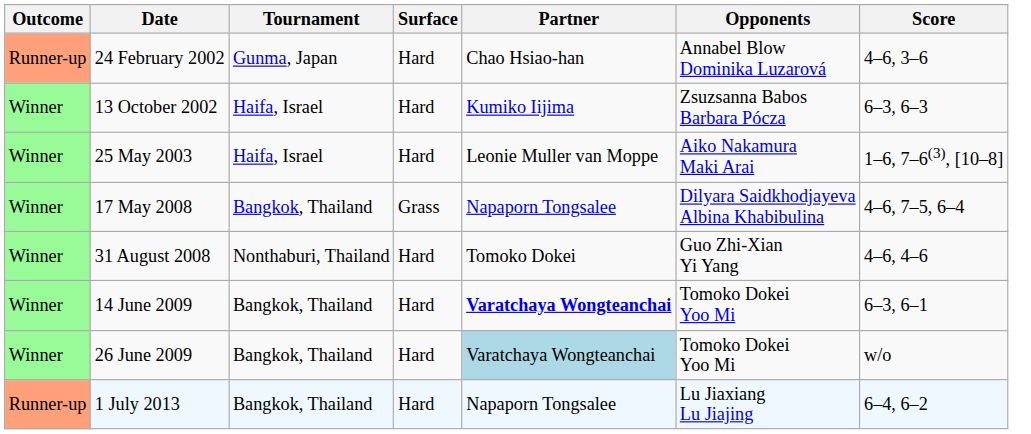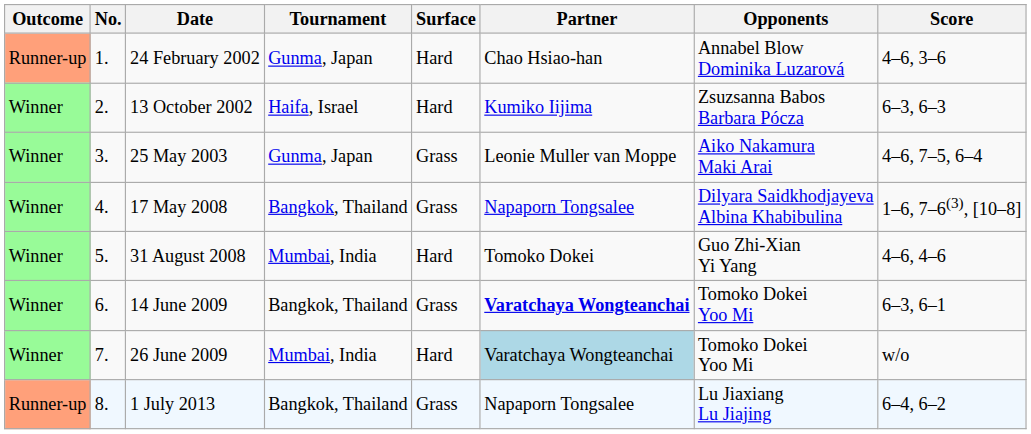+ column: No. | 1. | 2. | 3. | 4. | 5. | 6. | 7. | 8.
25 May 2003 | Tournament: Haifa, Israel -> Gunma, Japan
25 May 2003 | Surface: Hard -> Grass
25 May 2003 | Score: 1–6, 7–6(3), [10–8] -> 4–6, 7–5, 6–4
17 May 2008 | Score: 4–6, 7–5, 6–4 -> 1–6, 7–6(3), [10–8]
31 August 2008 | Tournament: Nonthaburi, Thailand -> Mumbai, India
14 June 2009 | Surface: Hard -> Grass
26 June 2009 | Tournament: Bangkok, Thailand -> Mumbai, India
1 July 2013 | Surface: Hard -> Grass
